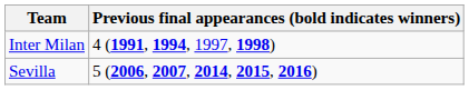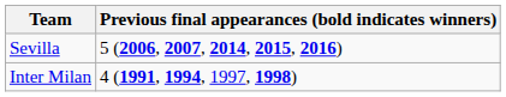rows swapped: Sevilla <-> Inter Milan
